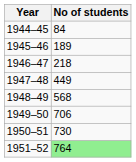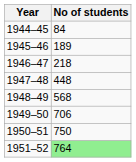1947–48 | No of students: 449 -> 448
1950–51 | No of students: 730 -> 750
